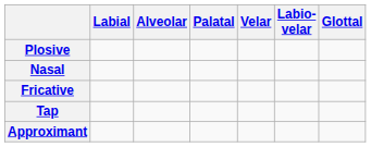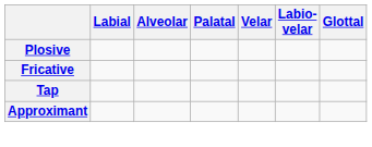- row: Nasal
